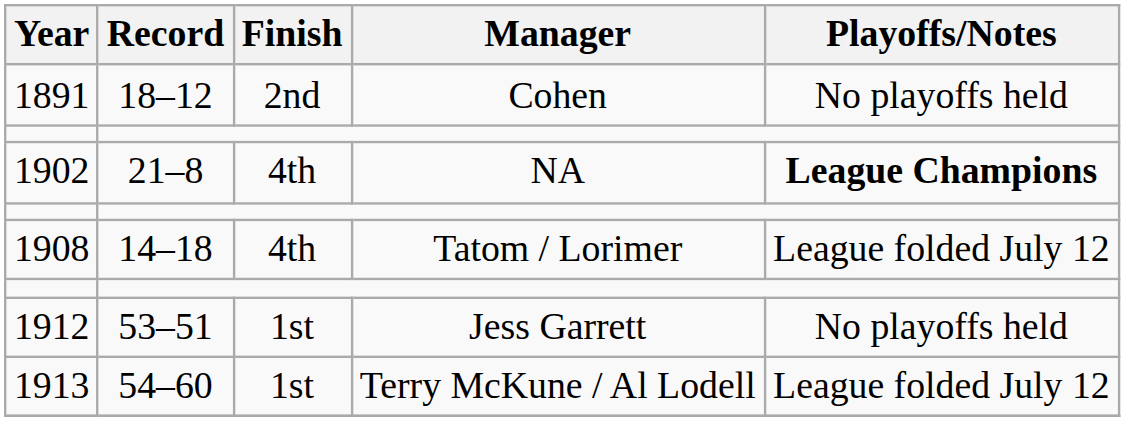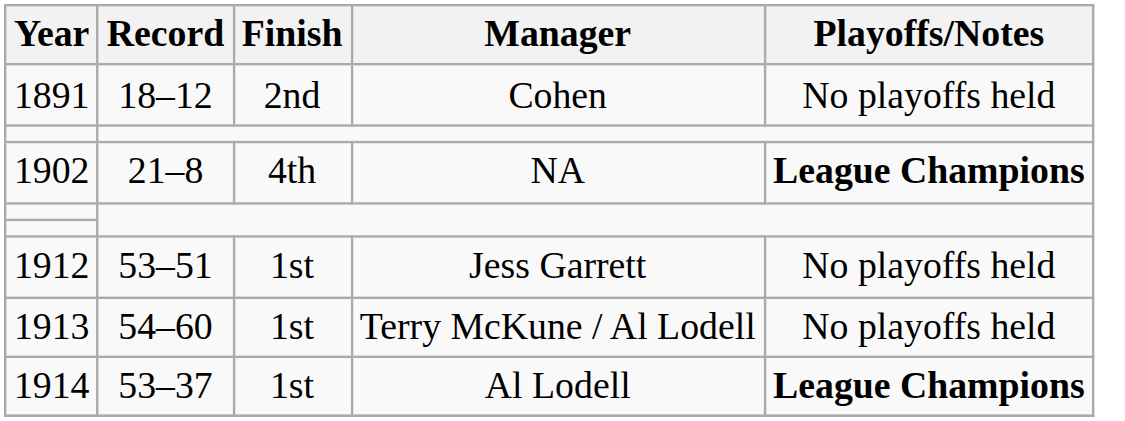- row: 1908 | 14–18 | 4th | Tatom / Lorimer | League folded July 12
1913 | Playoffs/Notes: League folded July 12 -> No playoffs held
+ row: 1914 | 53–37 | 1st | Al Lodell | League Champions
